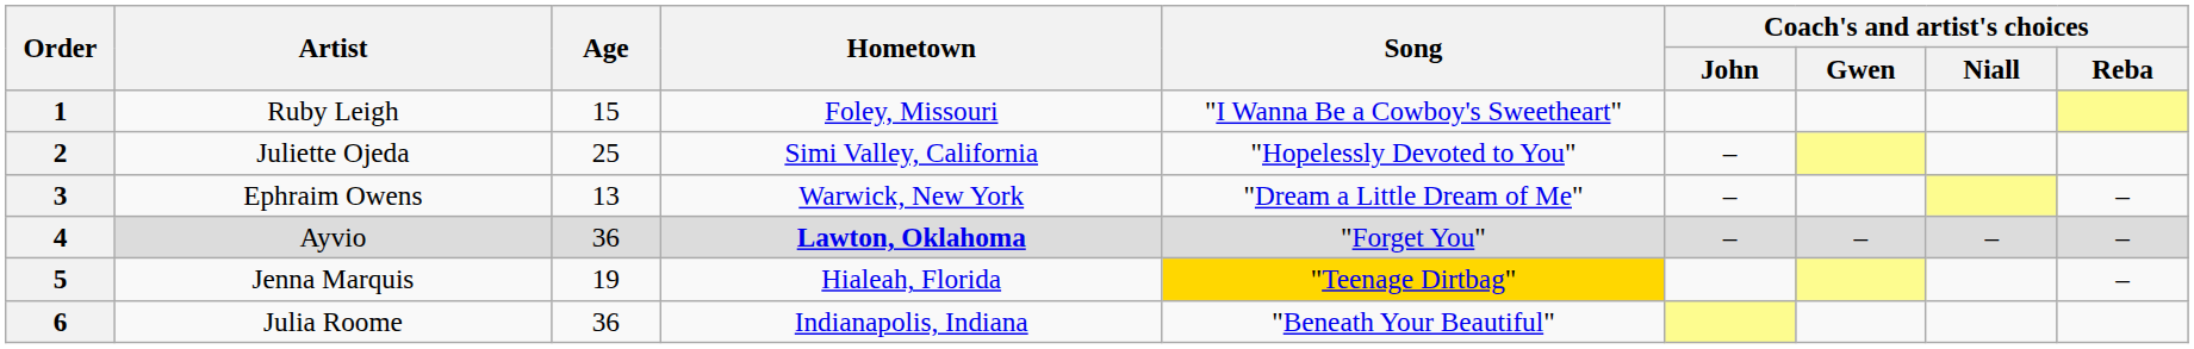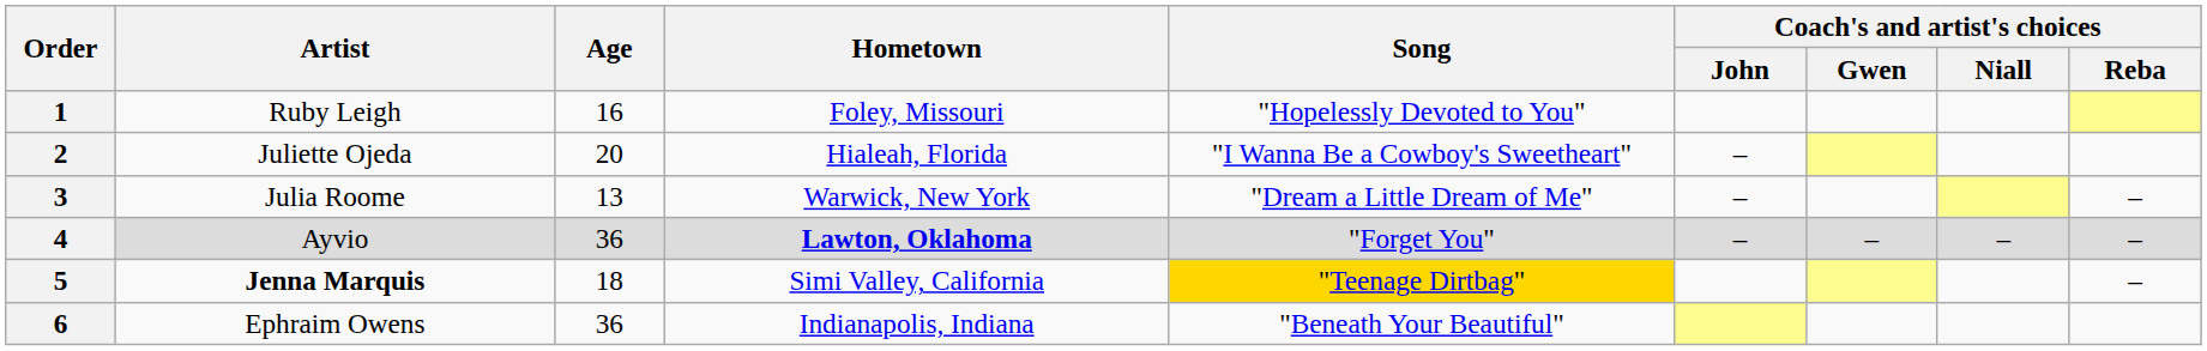1 | Age: 15 -> 16
1 | Song: "I Wanna Be a Cowboy's Sweetheart" -> "Hopelessly Devoted to You"
2 | Age: 25 -> 20
2 | Hometown: Simi Valley, California -> Hialeah, Florida
2 | Song: "Hopelessly Devoted to You" -> "I Wanna Be a Cowboy's Sweetheart"
3 | Artist: Ephraim Owens -> Julia Roome
5 | Artist: normal -> bold
5 | Age: 19 -> 18
5 | Hometown: Hialeah, Florida -> Simi Valley, California
6 | Artist: Julia Roome -> Ephraim Owens
